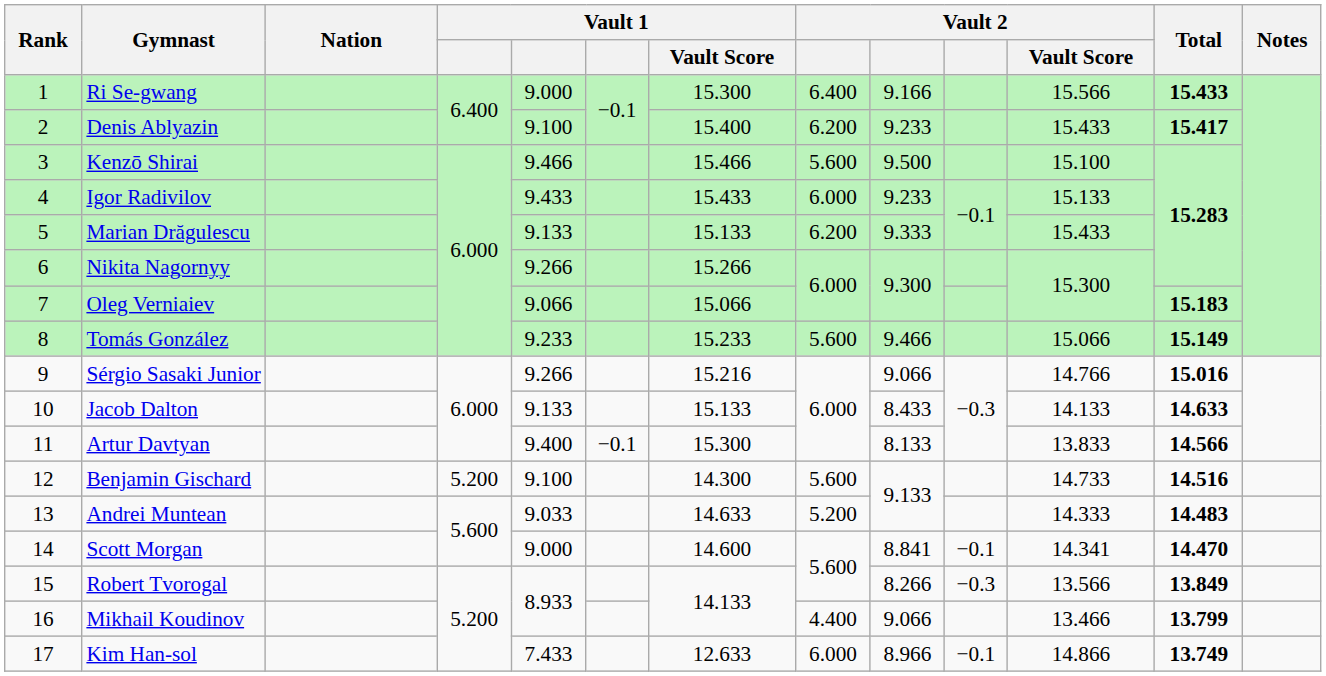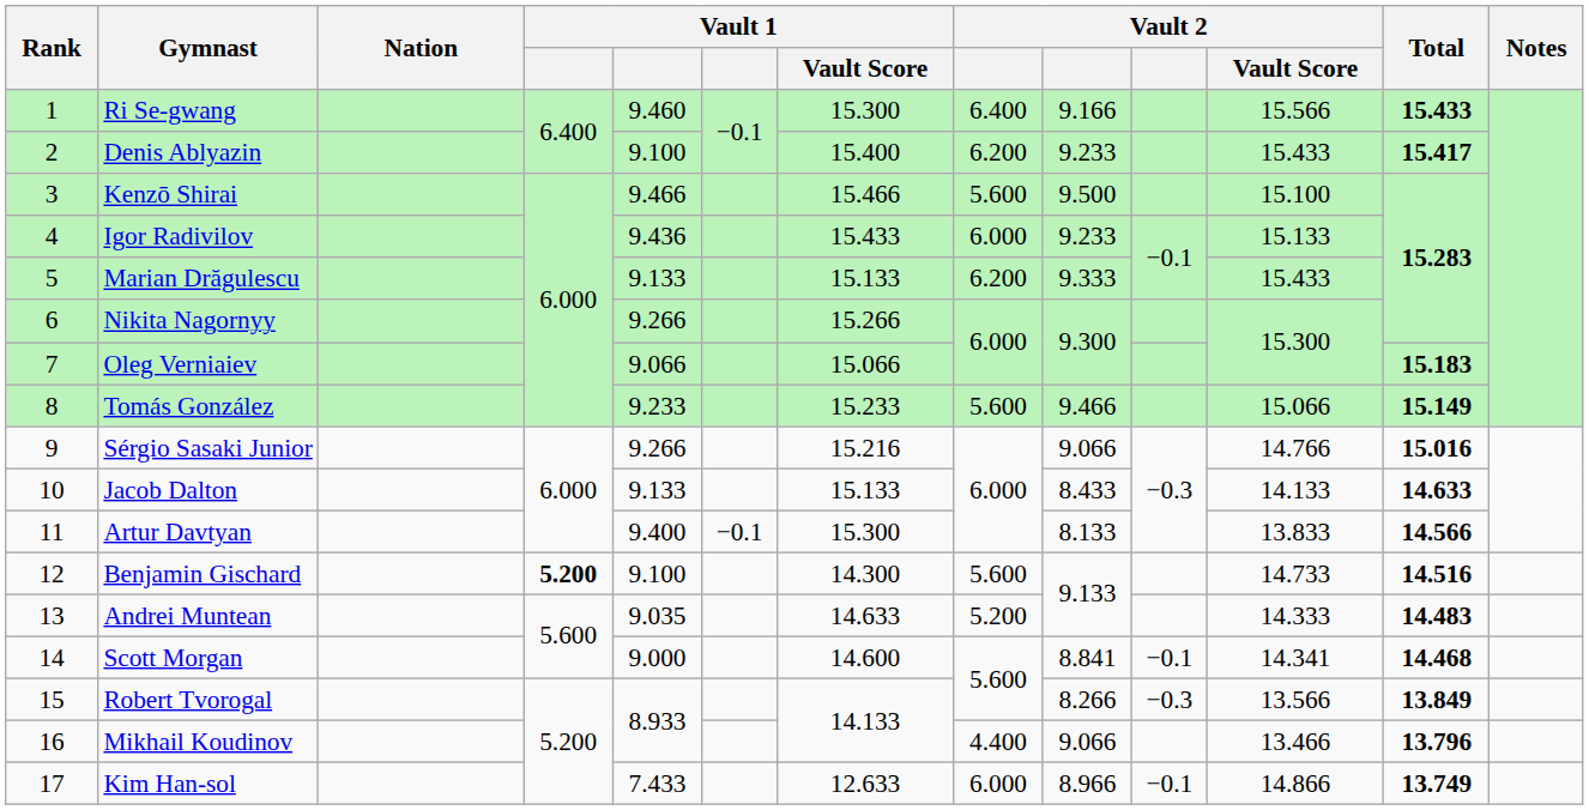Ri Se-gwang | column 5: 9.000 -> 9.460
Igor Radivilov | column 5: 9.433 -> 9.436
Benjamin Gischard | column 4: normal -> bold
Andrei Muntean | column 5: 9.033 -> 9.035
Scott Morgan | Total: 14.470 -> 14.468
Mikhail Koudinov | Total: 13.799 -> 13.796
